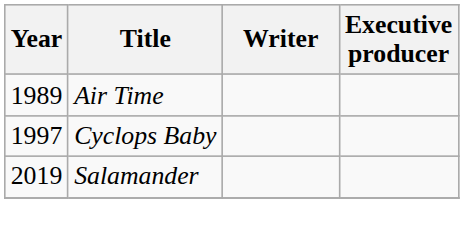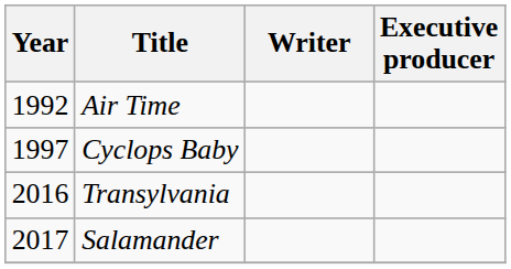Air Time | Year: 1989 -> 1992
+ row: 2016 | Transylvania
Salamander | Year: 2019 -> 2017
